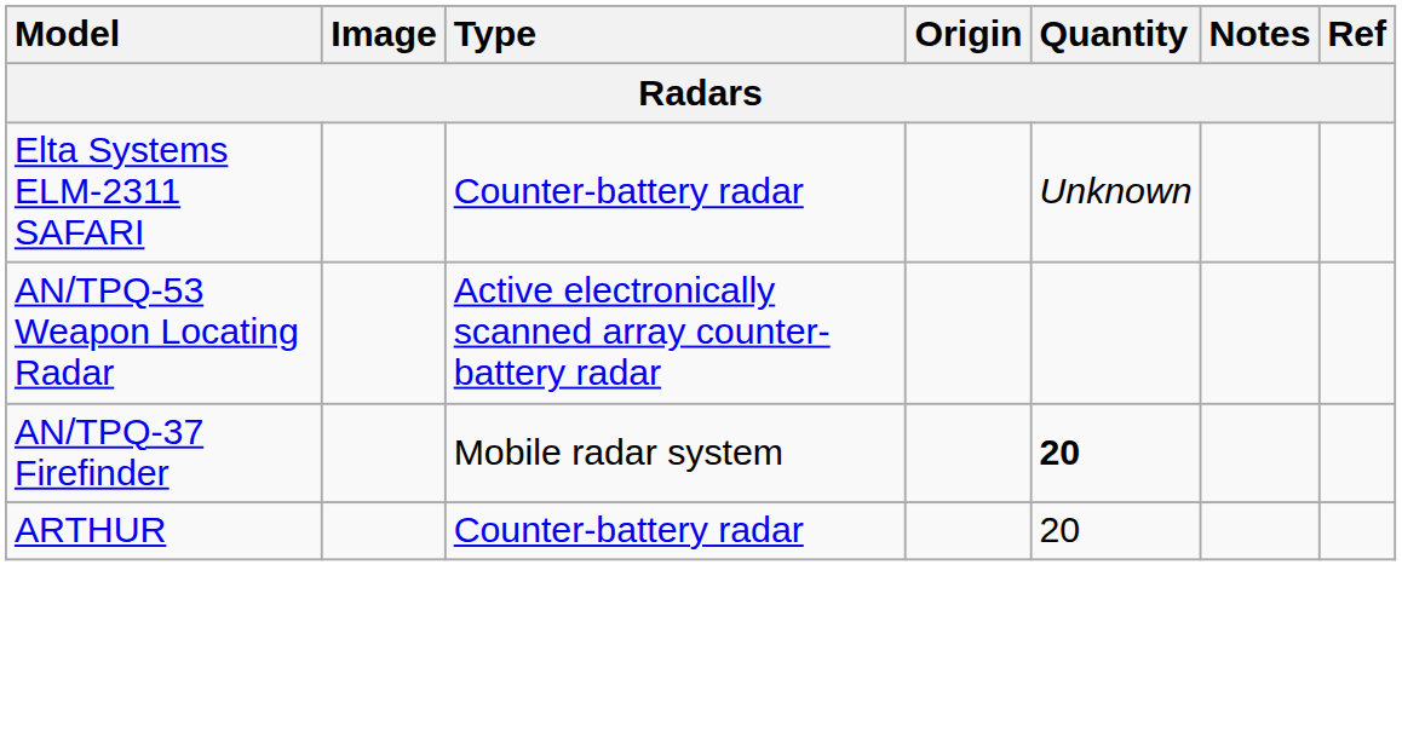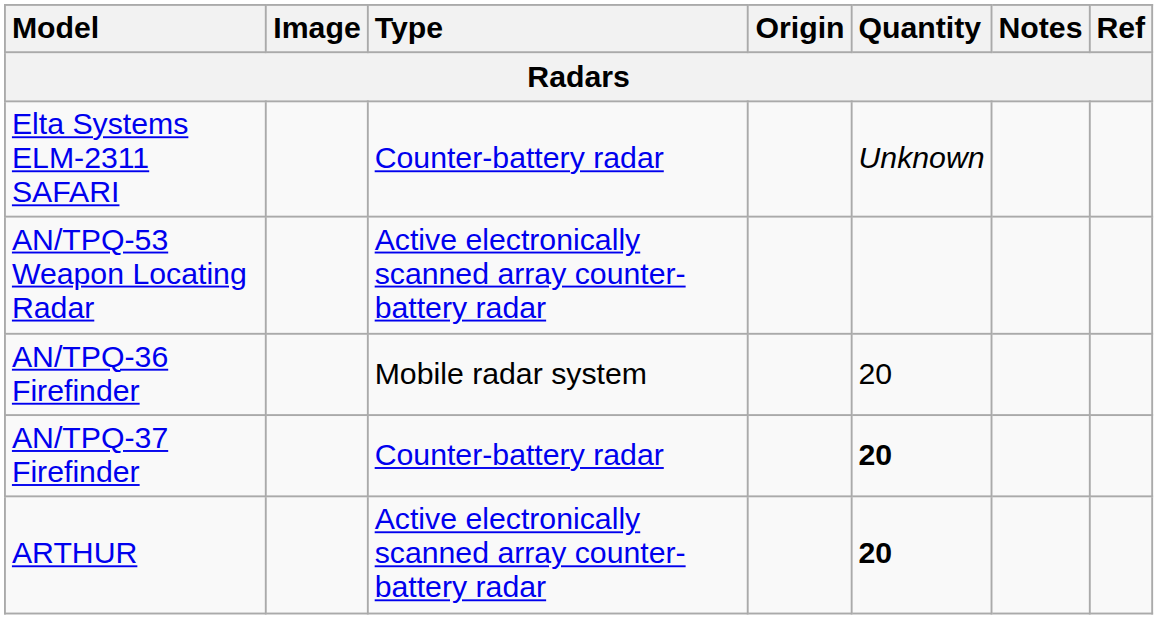+ row: AN/TPQ-36 Firefinder | Mobile radar system | 20
AN/TPQ-37 Firefinder | Type: Mobile radar system -> Counter-battery radar
ARTHUR | Type: Counter-battery radar -> Active electronically scanned array counter-battery radar
ARTHUR | Quantity: normal -> bold
